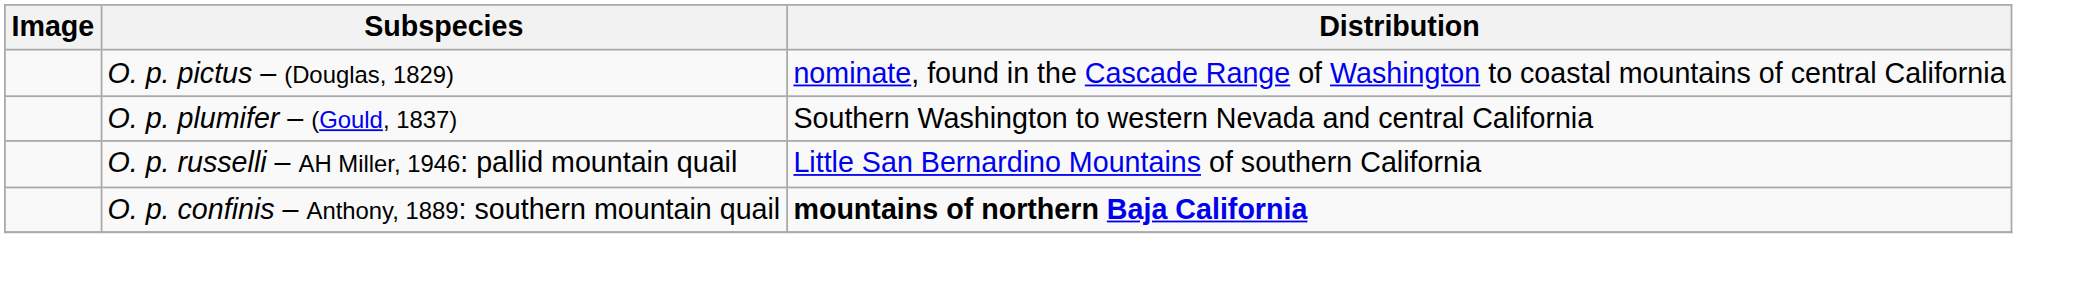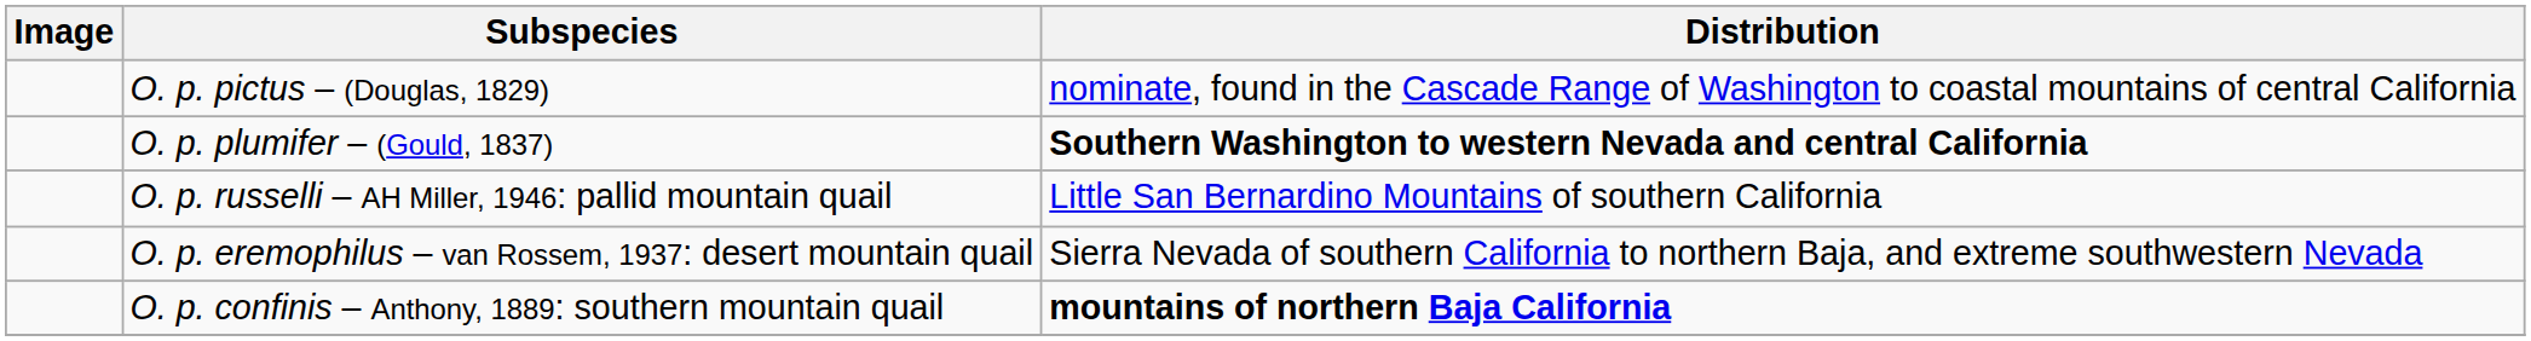O. p. plumifer – (Gould, 1837) | Distribution: normal -> bold
+ row: O. p. eremophilus – van Rossem, 1937: desert mountain quail | Sierra Nevada of southern California to northern Baja, and extreme southwestern Nevada
